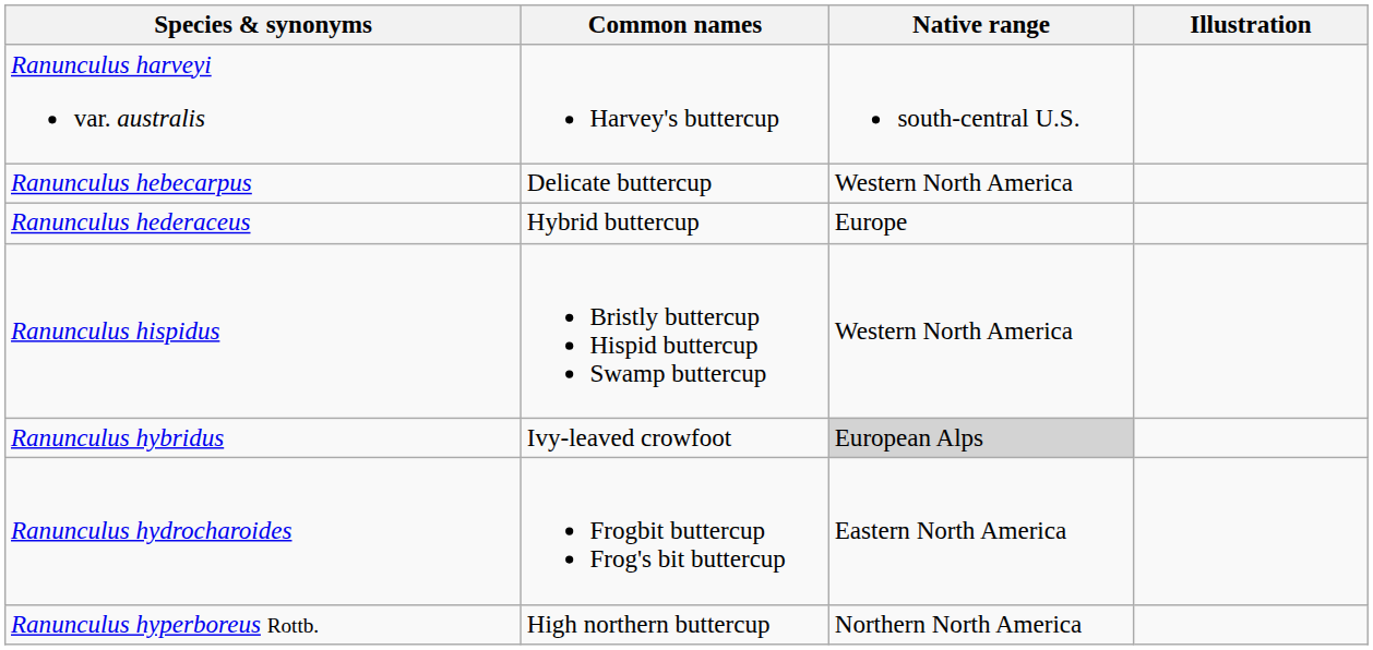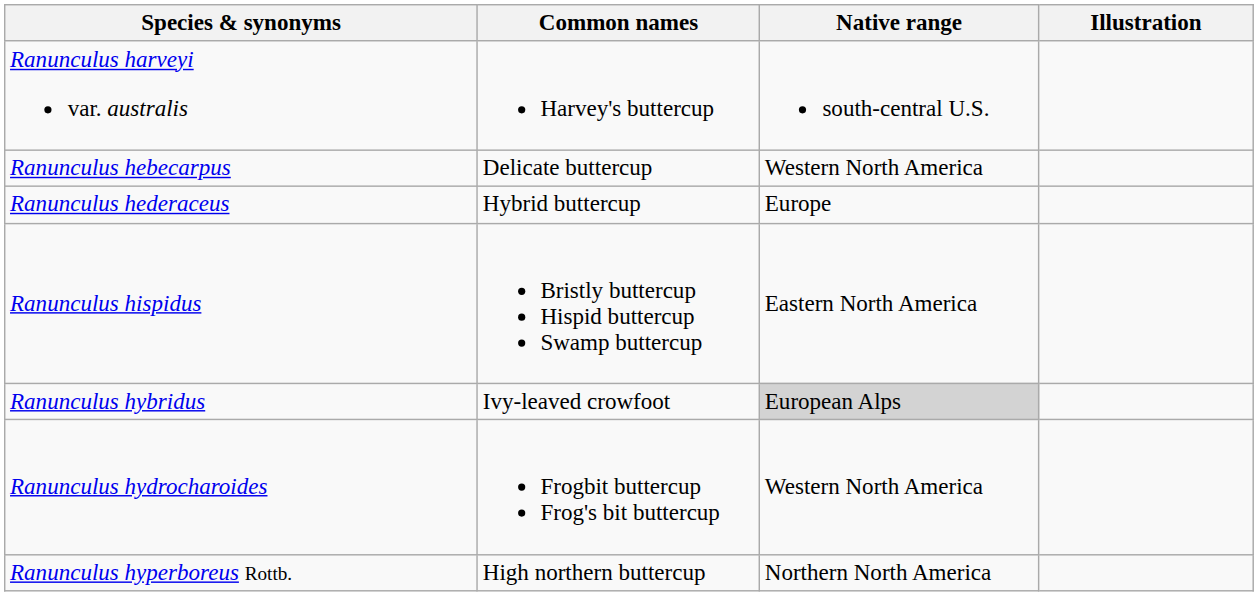Ranunculus hispidus | Native range: Western North America -> Eastern North America
Ranunculus hydrocharoides | Native range: Eastern North America -> Western North America
